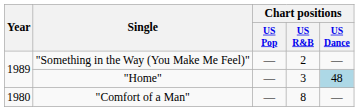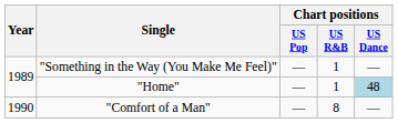"Something in the Way (You Make Me Feel)" | Chart positions / US R&B: 2 -> 1
"Home" | Chart positions / US R&B: 3 -> 1
"Comfort of a Man" | Year: 1980 -> 1990
